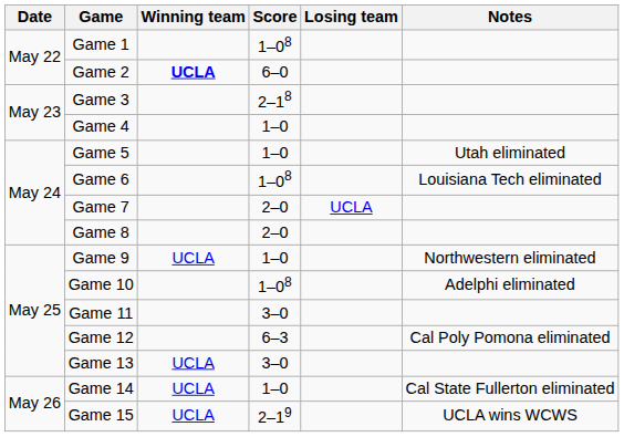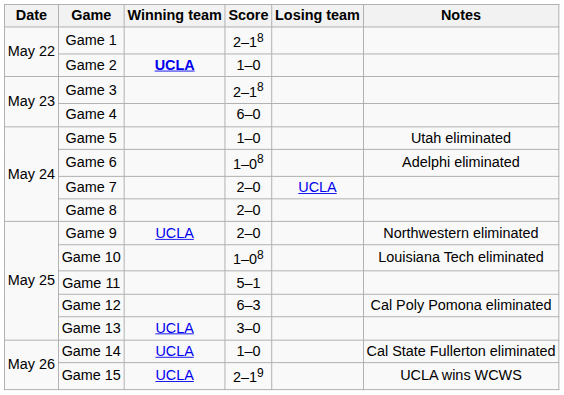Game 1 | Score: 1–08 -> 2–18
Game 2 | Score: 6–0 -> 1–0
Game 4 | Score: 1–0 -> 6–0
Game 6 | Notes: Louisiana Tech eliminated -> Adelphi eliminated
Game 9 | Score: 1–0 -> 2–0
Game 10 | Notes: Adelphi eliminated -> Louisiana Tech eliminated
Game 11 | Score: 3–0 -> 5–1
